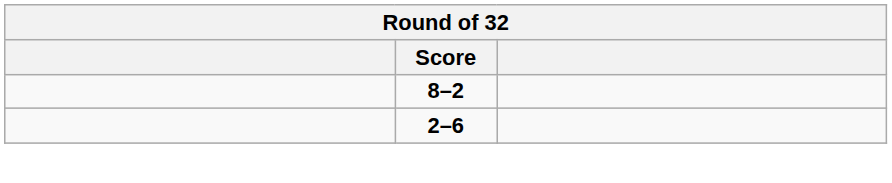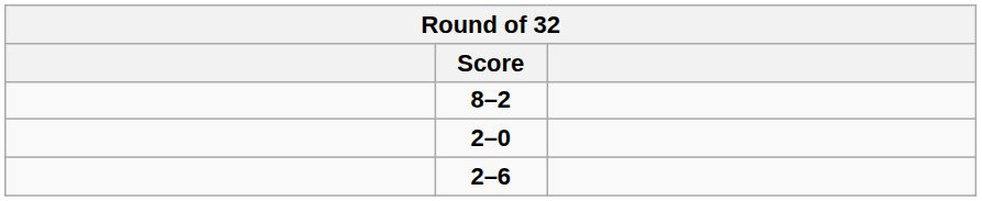+ row: 2–0
